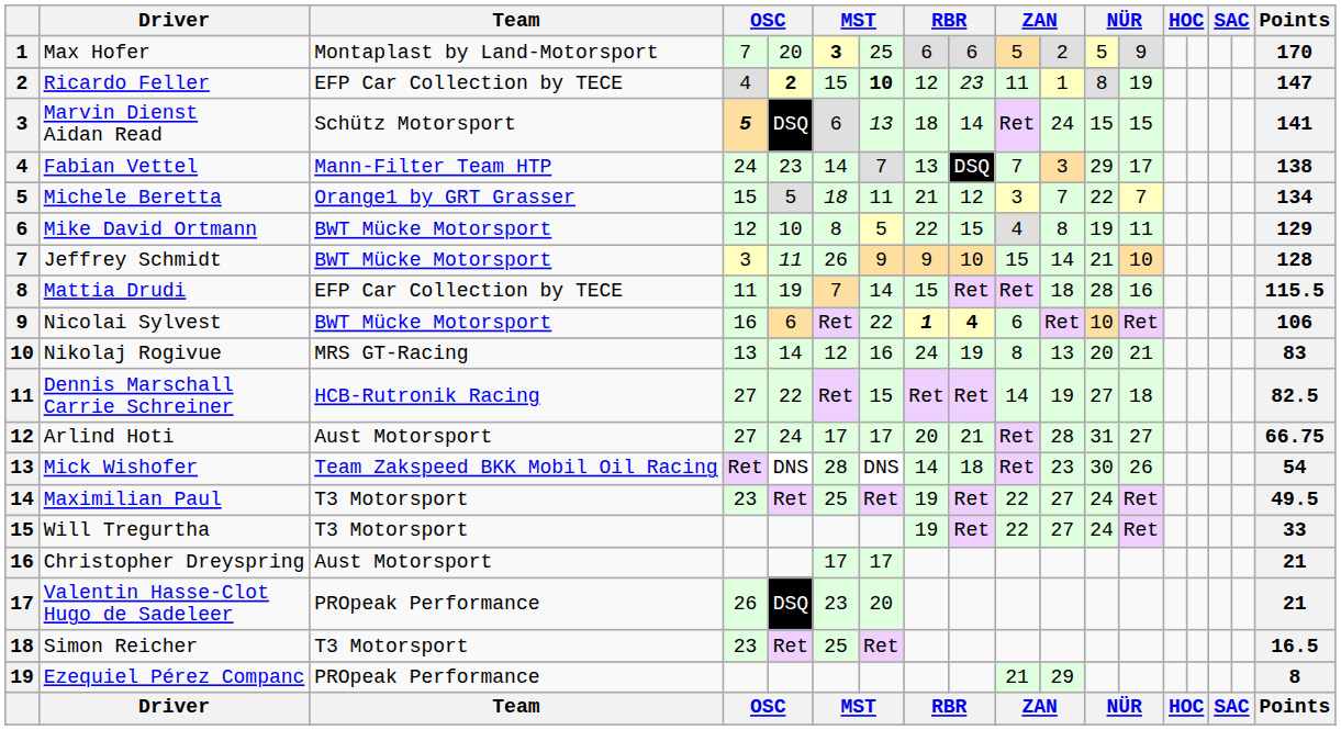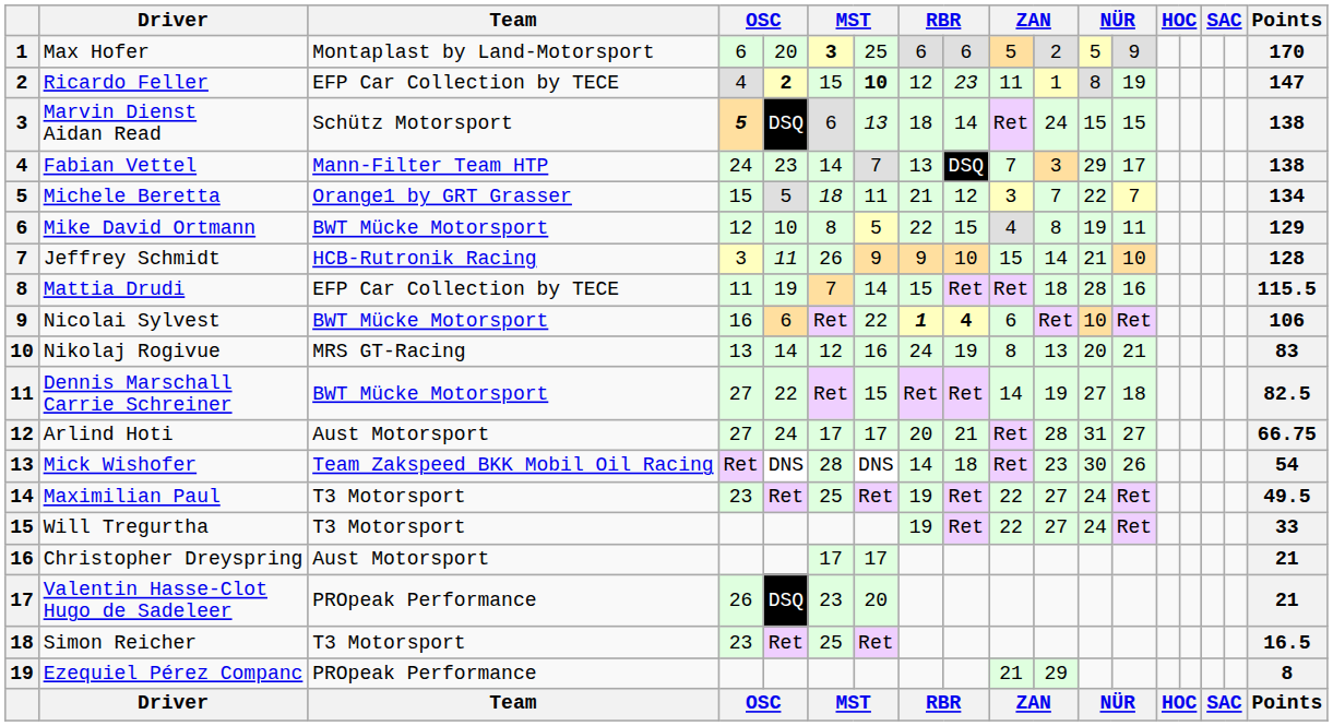Max Hofer | column 4: 7 -> 6
Marvin Dienst Aidan Read | Points: 141 -> 138
Jeffrey Schmidt | Team: BWT Mücke Motorsport -> HCB-Rutronik Racing
Dennis Marschall Carrie Schreiner | Team: HCB-Rutronik Racing -> BWT Mücke Motorsport
